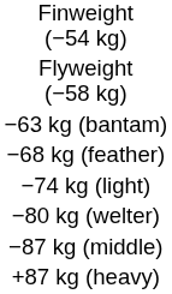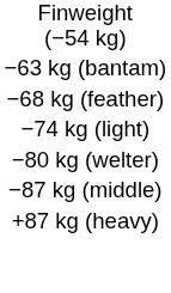- row: Flyweight (−58 kg)
